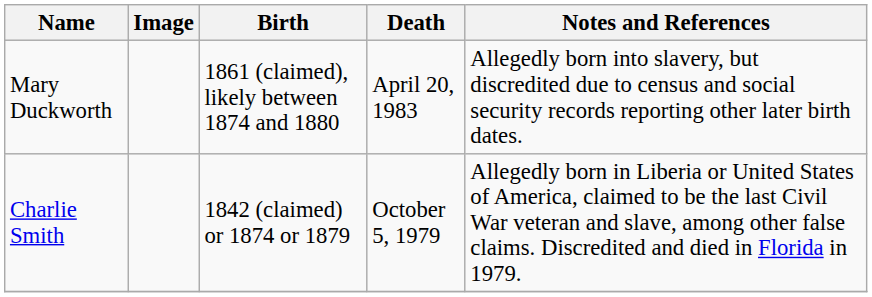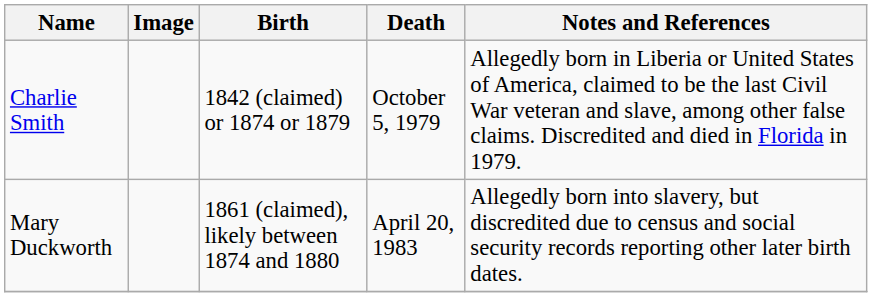rows swapped: Charlie Smith <-> Mary Duckworth
